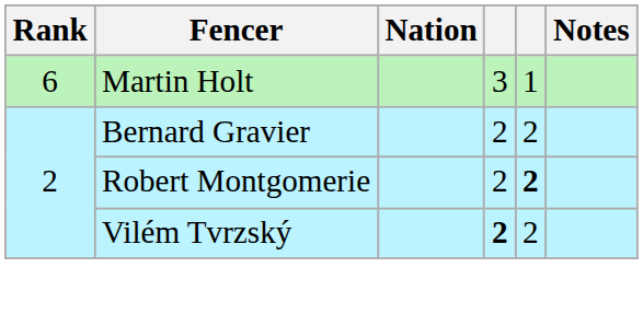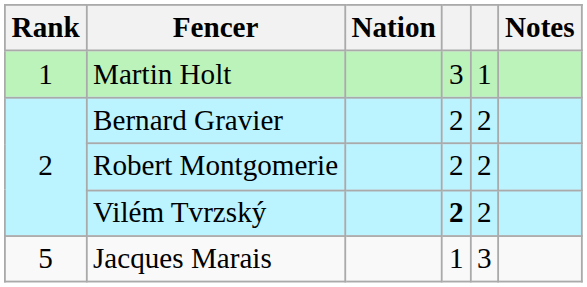Martin Holt | Rank: 6 -> 1
Robert Montgomerie | column 5: bold -> normal
+ row: 5 | Jacques Marais | 1 | 3
